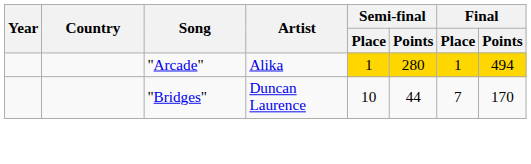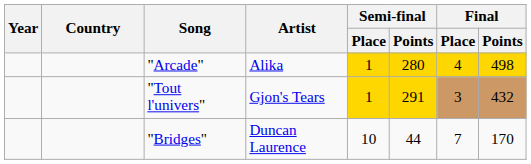"Arcade" | Final / Place: 1 -> 4
"Arcade" | Final / Points: 494 -> 498
+ row: "Tout l'univers" | Gjon's Tears | 1 | 291 | 3 | 432
